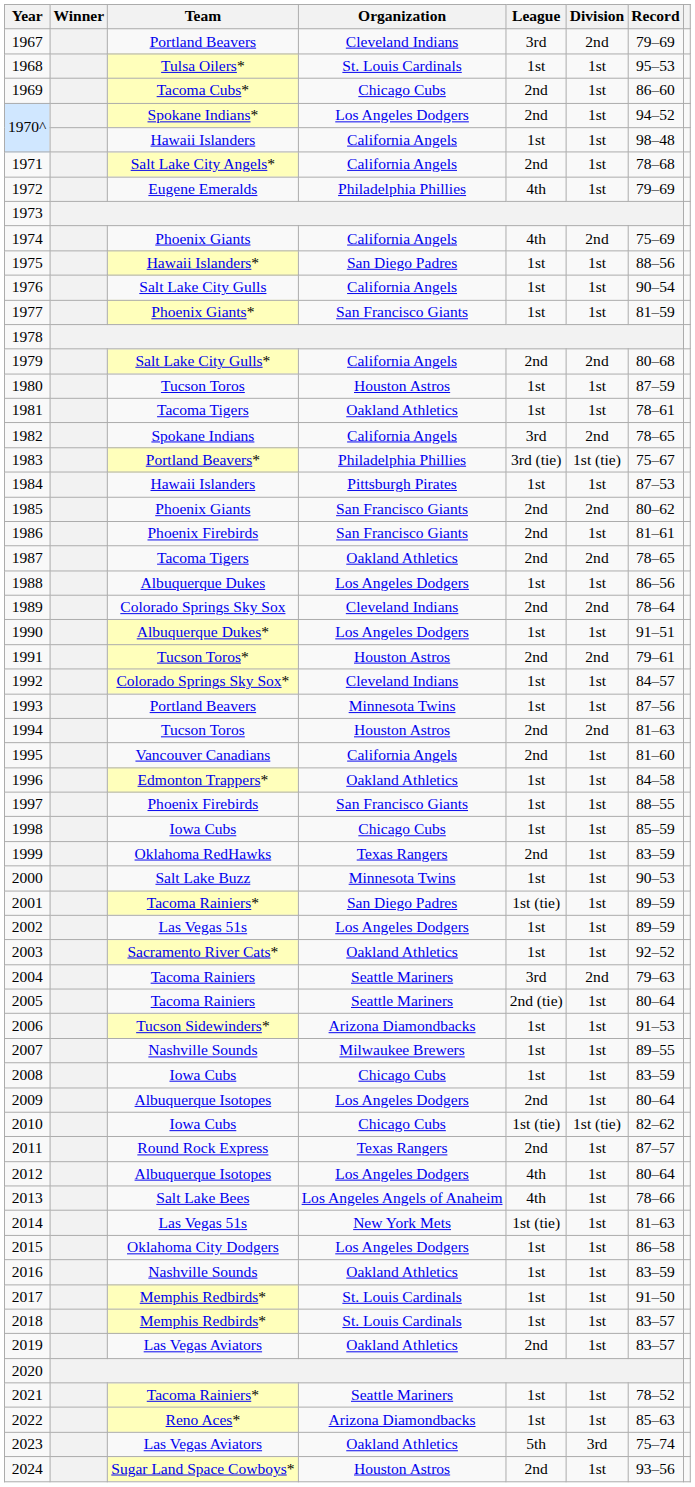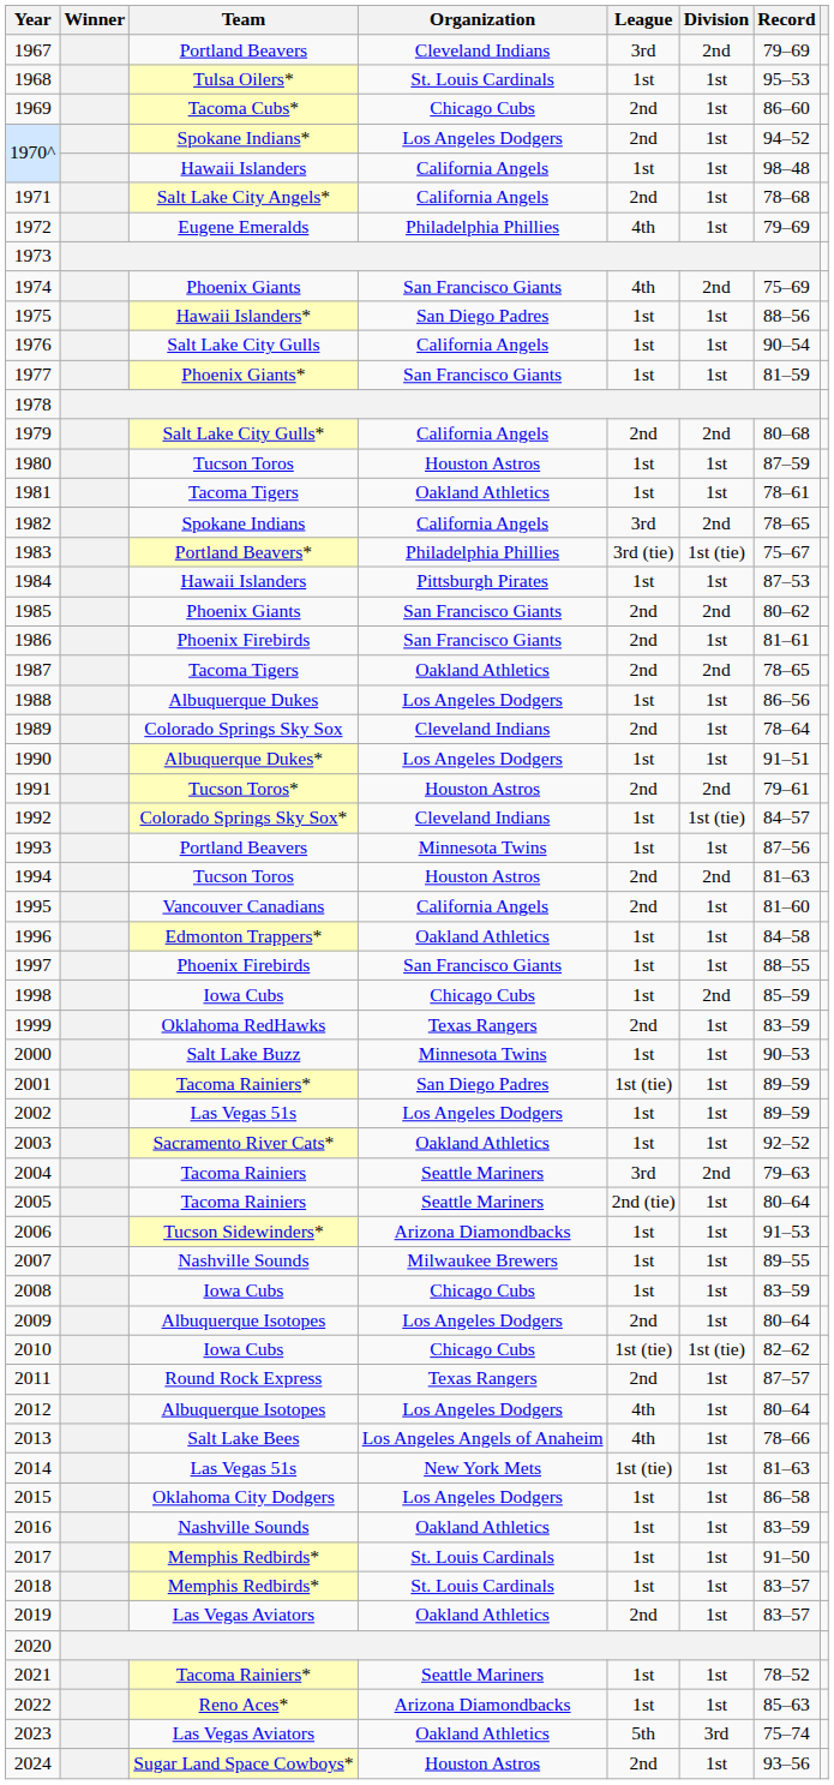1974 | Organization: California Angels -> San Francisco Giants
1989 | Division: 2nd -> 1st
1992 | Division: 1st -> 1st (tie)
1998 | Division: 1st -> 2nd
